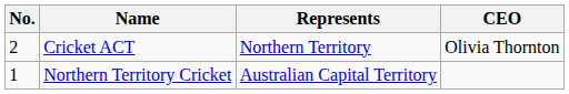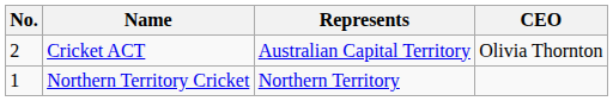Cricket ACT | Represents: Northern Territory -> Australian Capital Territory
Northern Territory Cricket | Represents: Australian Capital Territory -> Northern Territory
